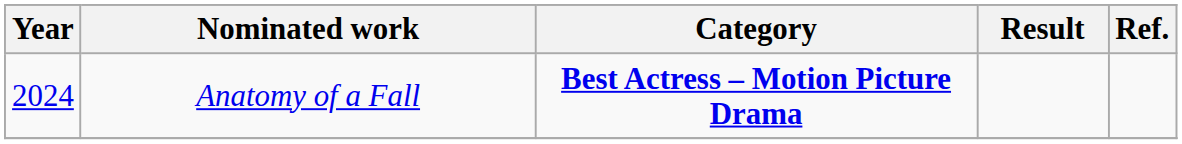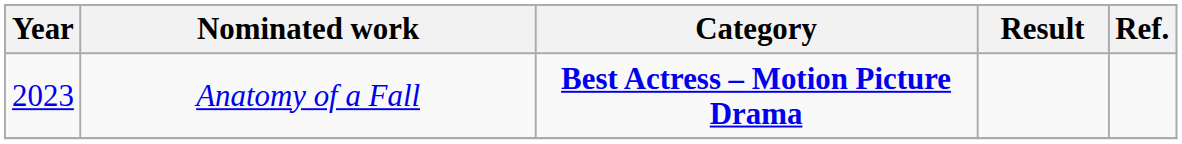Anatomy of a Fall | Year: 2024 -> 2023
